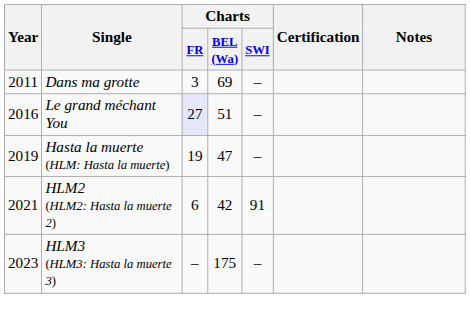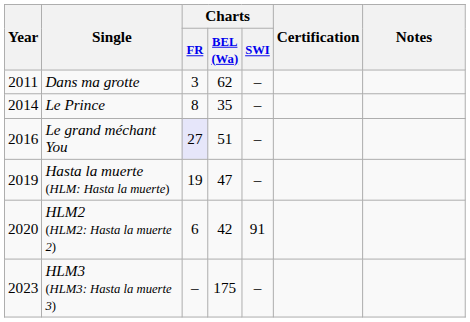Dans ma grotte | Charts / BEL (Wa): 69 -> 62
+ row: 2014 | Le Prince | 8 | 35 | –
HLM2 (HLM2: Hasta la muerte 2) | Year: 2021 -> 2020
